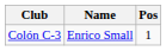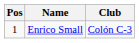columns swapped: Pos <-> Club
